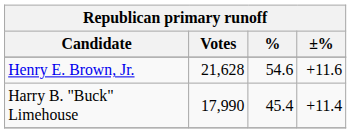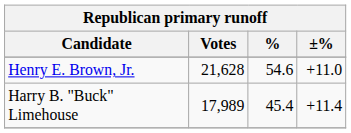Henry E. Brown, Jr. | ±%: +11.6 -> +11.0
Harry B. "Buck" Limehouse | Votes: 17,990 -> 17,989
